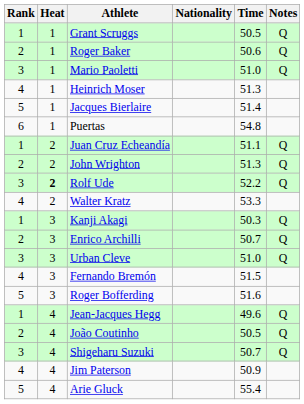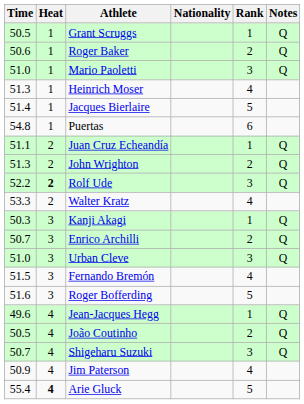columns swapped: Rank <-> Time
Arie Gluck | Heat: normal -> bold
